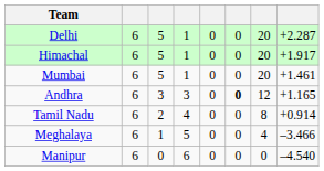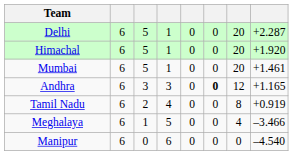Himachal | column 8: +1.917 -> +1.920
Tamil Nadu | column 8: +0.914 -> +0.919
